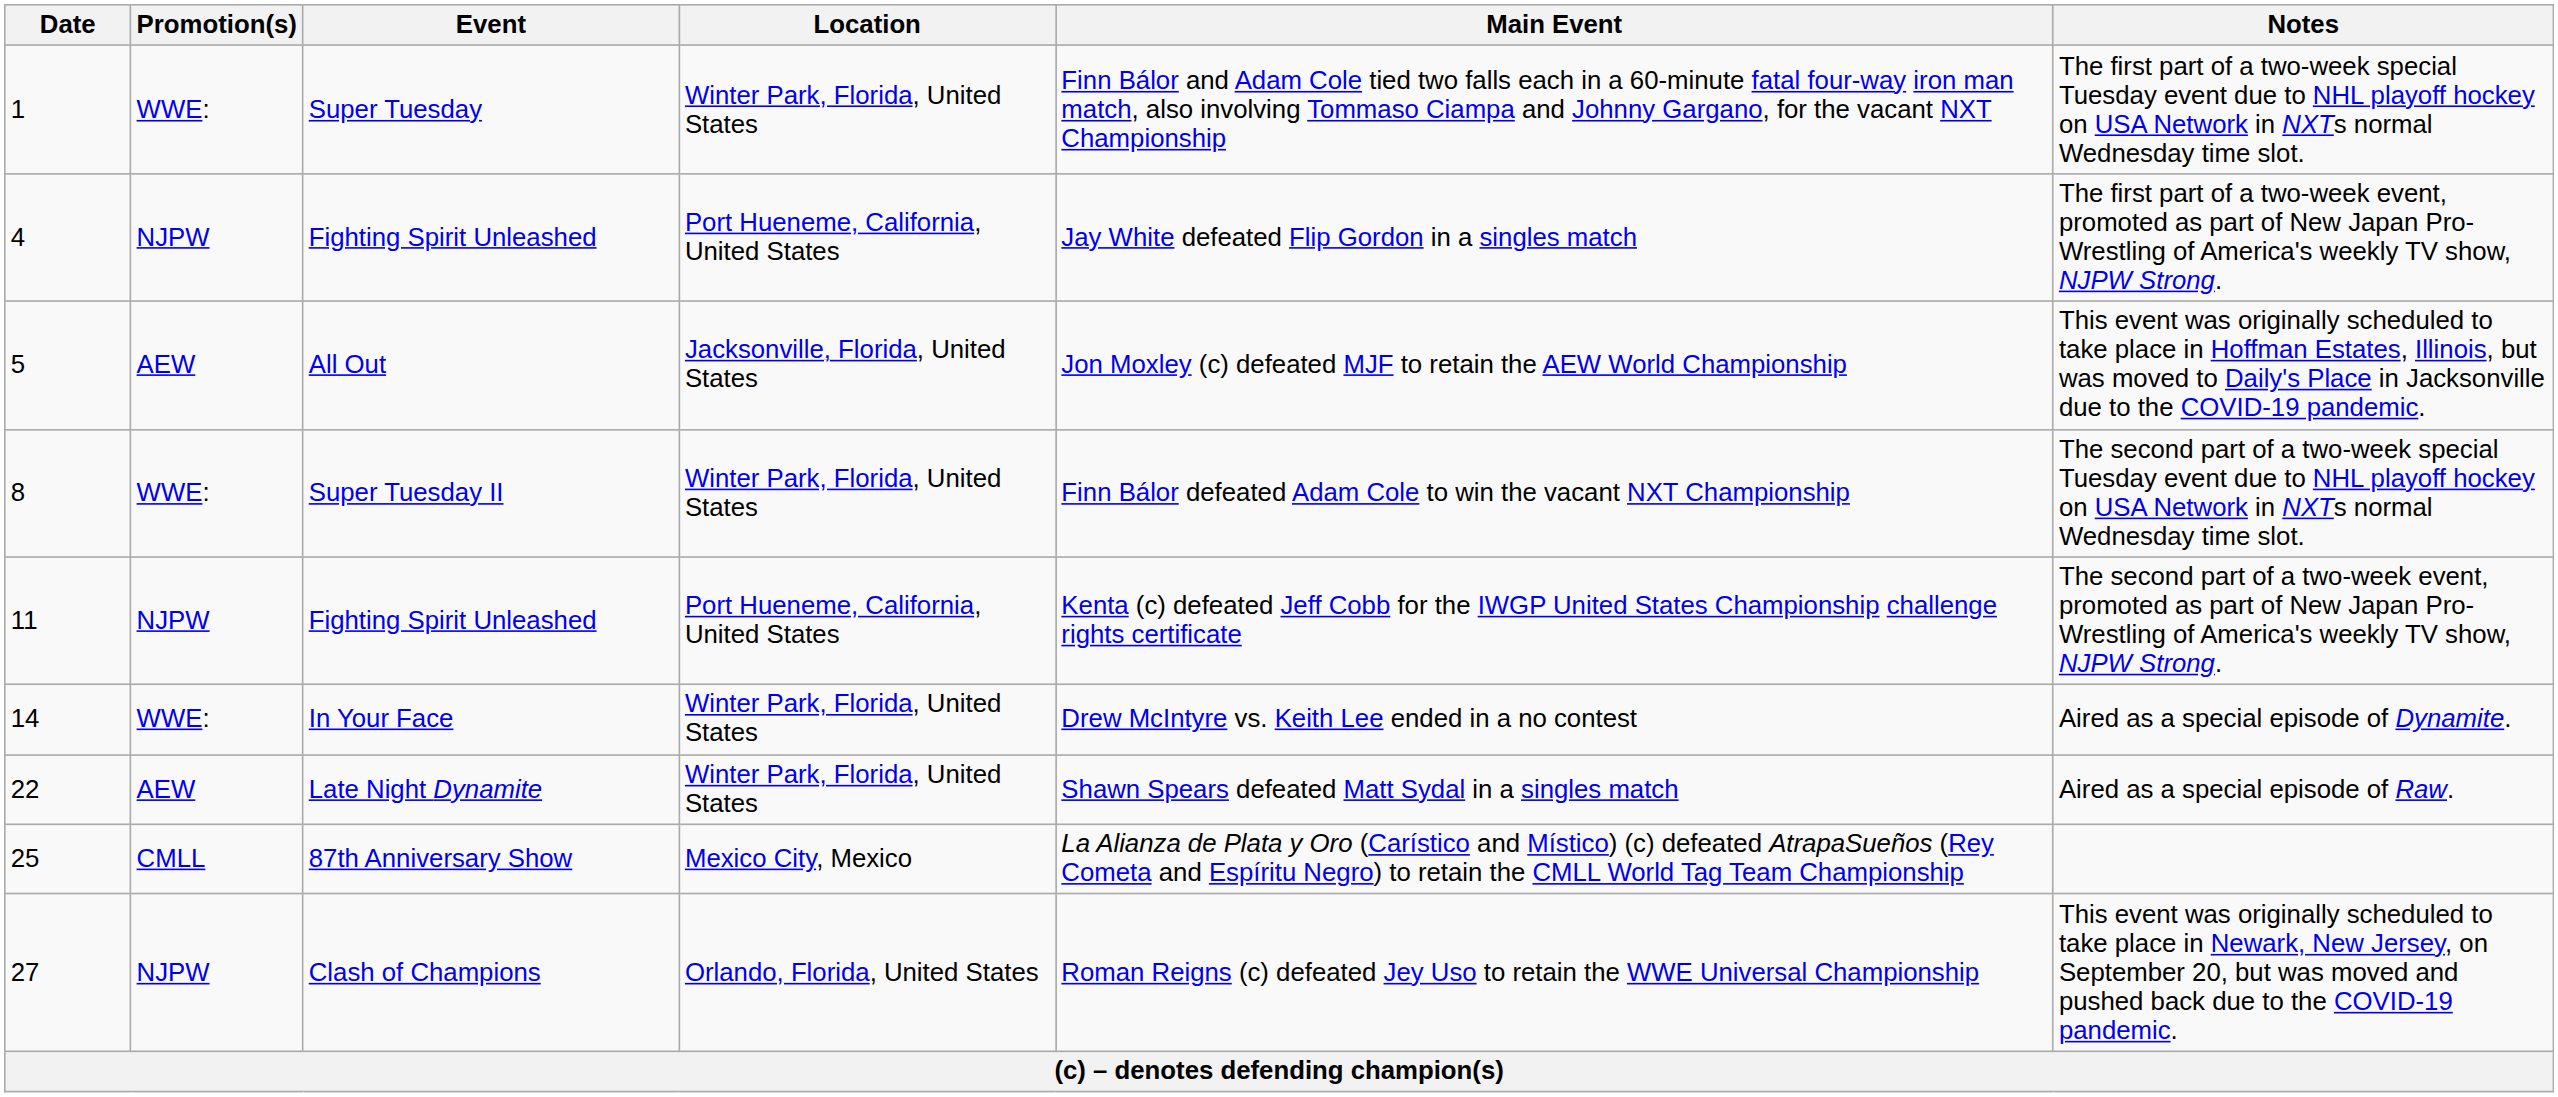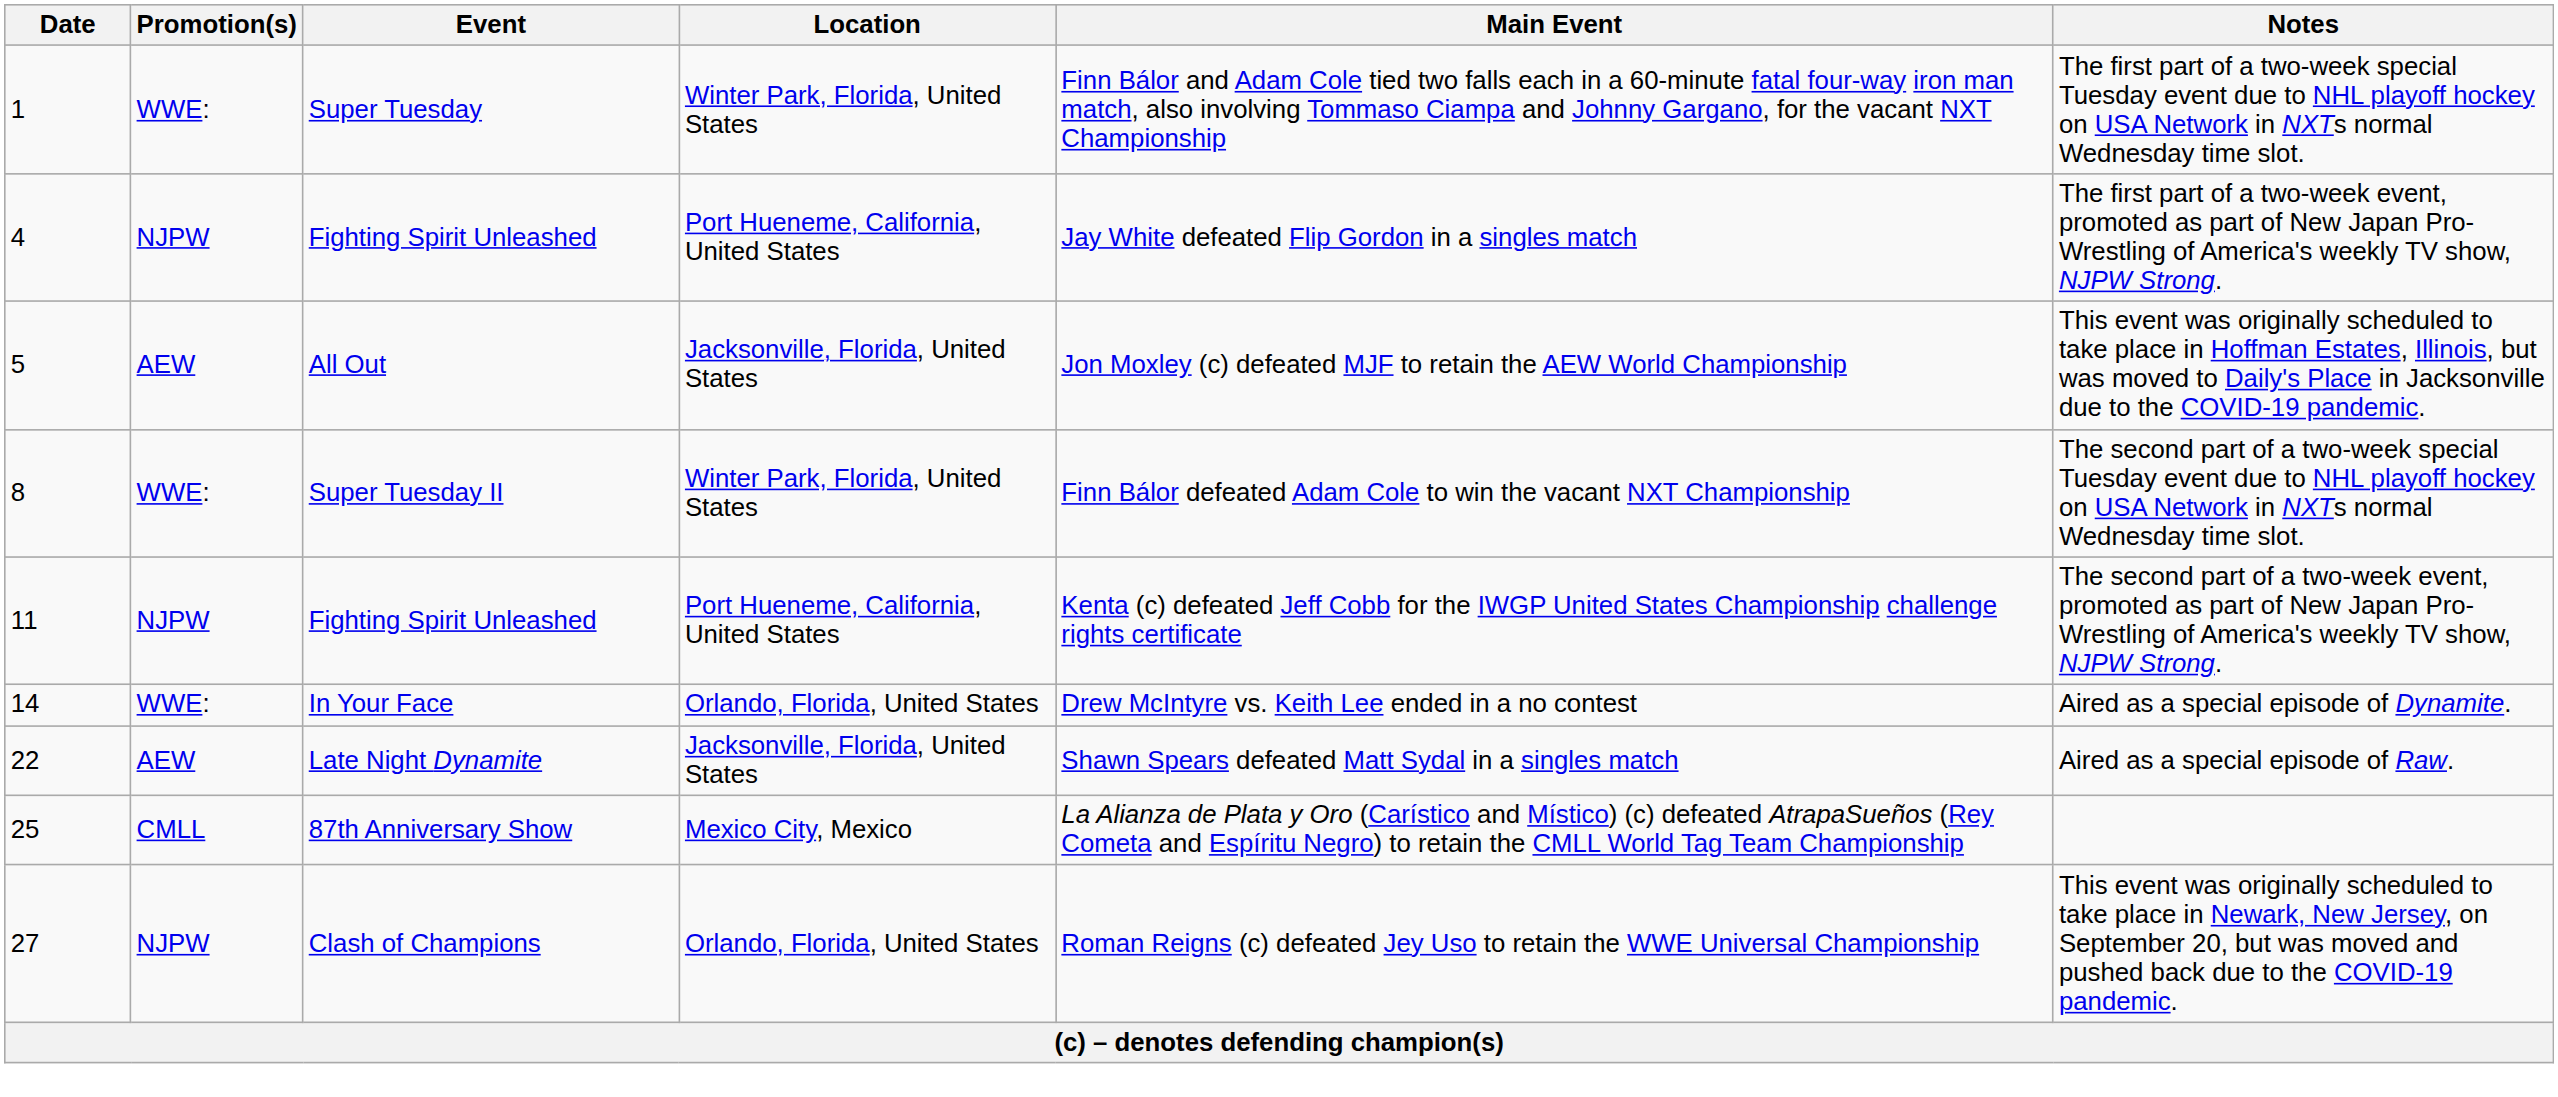14 | Location: Winter Park, Florida, United States -> Orlando, Florida, United States
22 | Location: Winter Park, Florida, United States -> Jacksonville, Florida, United States
